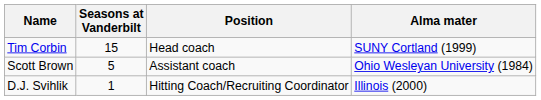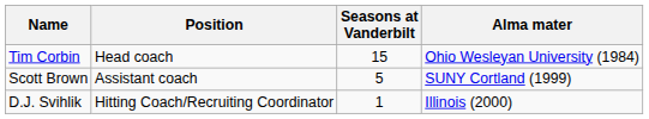columns swapped: Position <-> Seasons at Vanderbilt
Tim Corbin | Alma mater: SUNY Cortland (1999) -> Ohio Wesleyan University (1984)
Scott Brown | Alma mater: Ohio Wesleyan University (1984) -> SUNY Cortland (1999)
